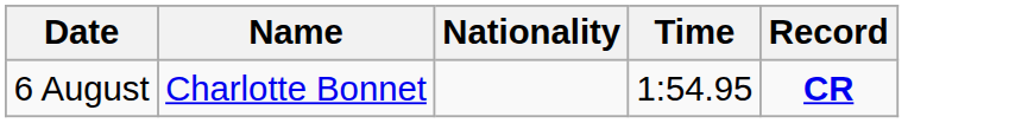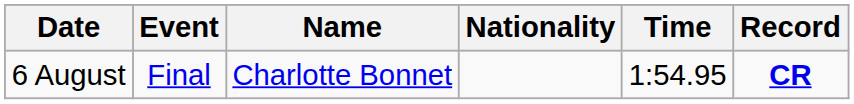+ column: Event | Final
